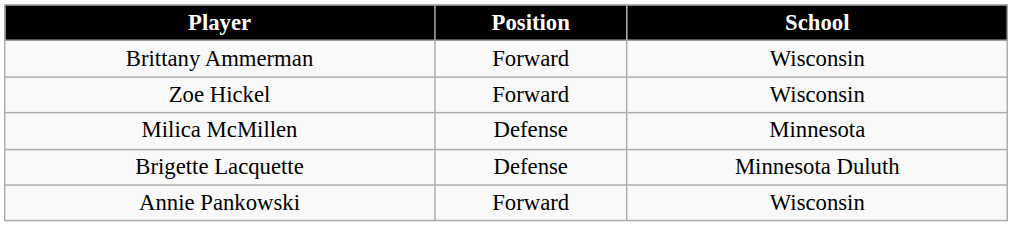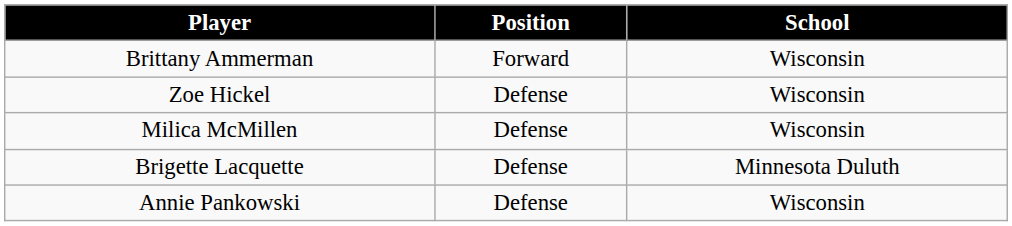Zoe Hickel | Position: Forward -> Defense
Milica McMillen | School: Minnesota -> Wisconsin
Annie Pankowski | Position: Forward -> Defense
